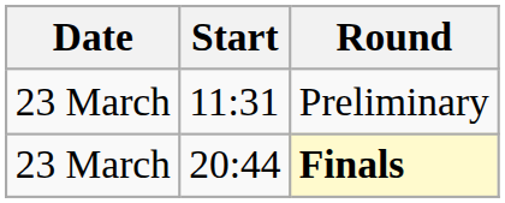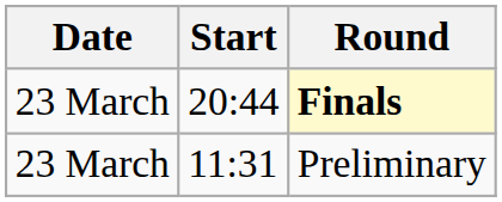rows swapped: Preliminary <-> Finals
